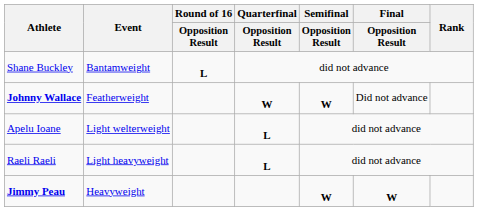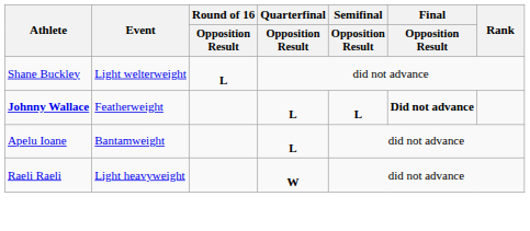Shane Buckley | Event: Bantamweight -> Light welterweight
Johnny Wallace | Quarterfinal / Opposition Result: W -> L
Johnny Wallace | Semifinal / Opposition Result: W -> L
Johnny Wallace | Final / Opposition Result: normal -> bold
Apelu Ioane | Event: Light welterweight -> Bantamweight
Raeli Raeli | Quarterfinal / Opposition Result: L -> W
- row: Jimmy Peau | Heavyweight | W | W
